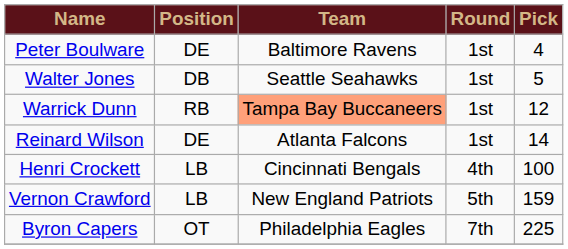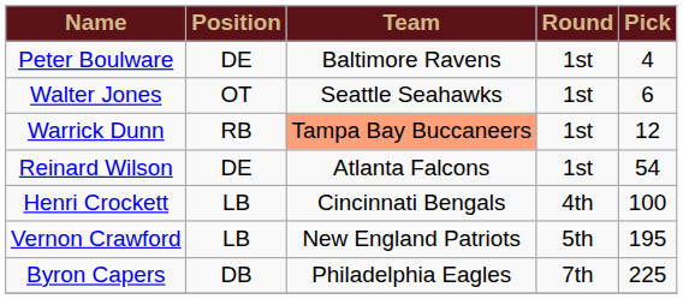Walter Jones | Position: DB -> OT
Walter Jones | Pick: 5 -> 6
Reinard Wilson | Pick: 14 -> 54
Vernon Crawford | Pick: 159 -> 195
Byron Capers | Position: OT -> DB
